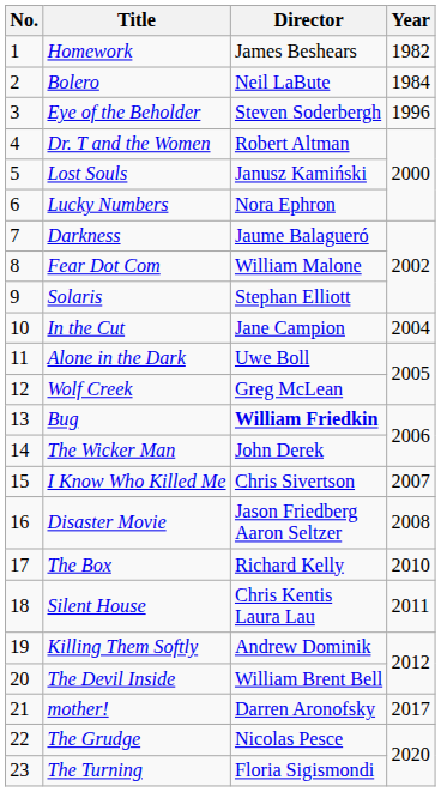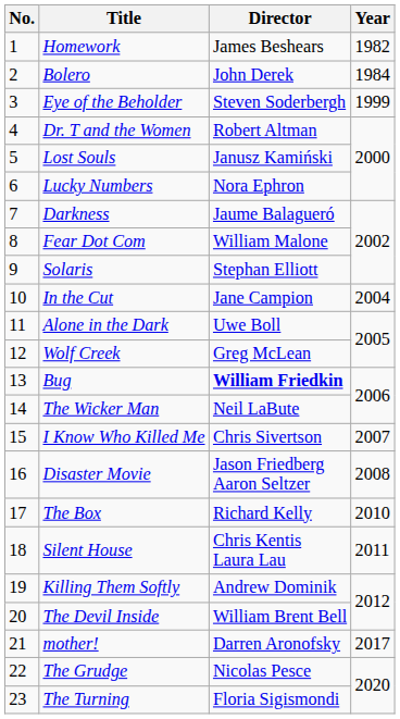Bolero | Director: Neil LaBute -> John Derek
Eye of the Beholder | Year: 1996 -> 1999
The Wicker Man | Director: John Derek -> Neil LaBute
